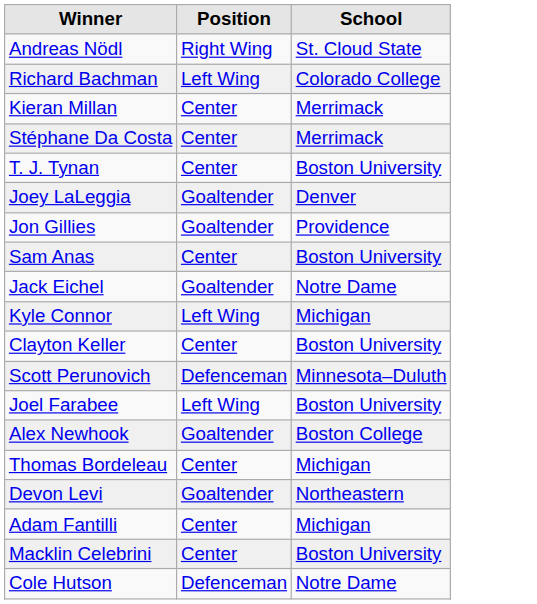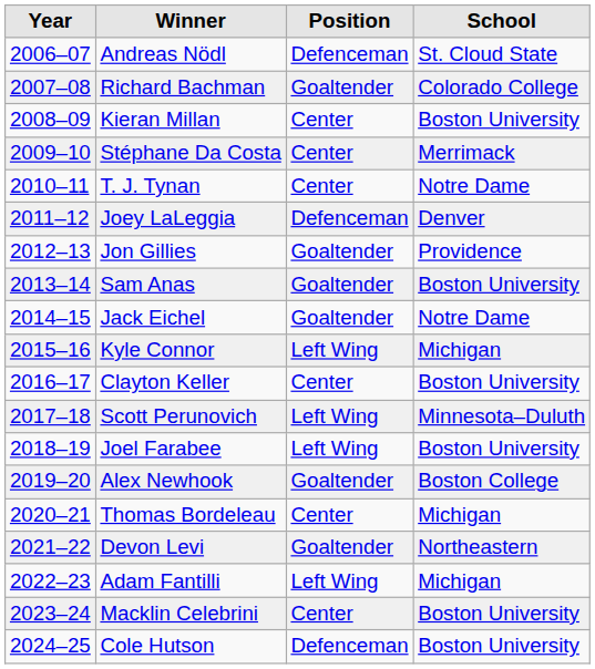+ column: Year | 2006–07 | 2007–08 | 2008–09 | 2009–10 | 2010–11 | 2011–12 | 2012–13 | 2013–14 | 2014–15 | 2015–16 | 2016–17 | 2017–18 | 2018–19 | 2019–20 | 2020–21 | 2021–22 | 2022–23 | 2023–24 | 2024–25
Andreas Nödl | Position: Right Wing -> Defenceman
Richard Bachman | Position: Left Wing -> Goaltender
Kieran Millan | School: Merrimack -> Boston University
T. J. Tynan | School: Boston University -> Notre Dame
Joey LaLeggia | Position: Goaltender -> Defenceman
Sam Anas | Position: Center -> Goaltender
Scott Perunovich | Position: Defenceman -> Left Wing
Adam Fantilli | Position: Center -> Left Wing
Cole Hutson | School: Notre Dame -> Boston University
